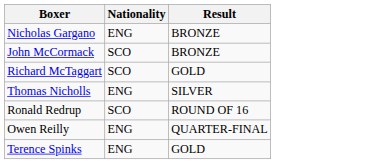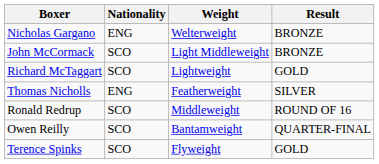+ column: Weight | Welterweight | Light Middleweight | Lightweight | Featherweight | Middleweight | Bantamweight | Flyweight
Owen Reilly | Nationality: ENG -> SCO
Terence Spinks | Nationality: ENG -> SCO
